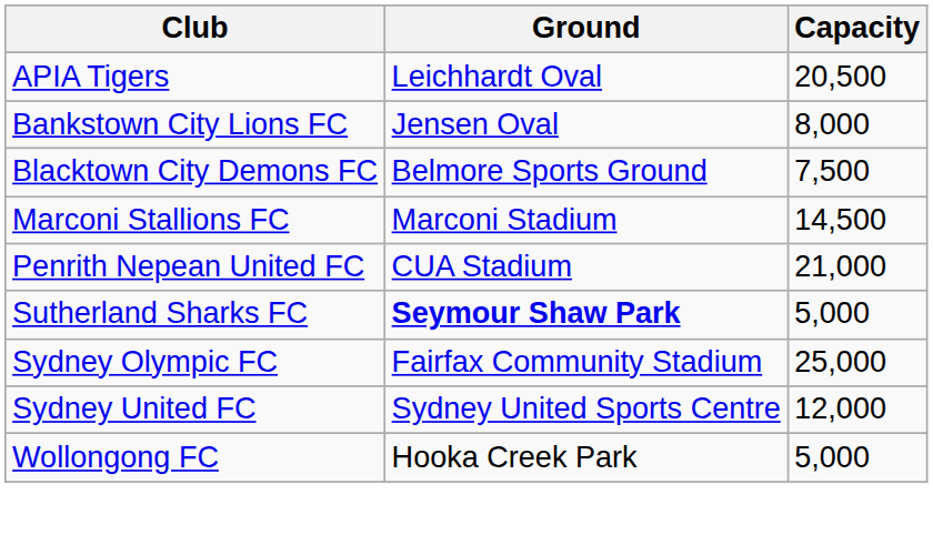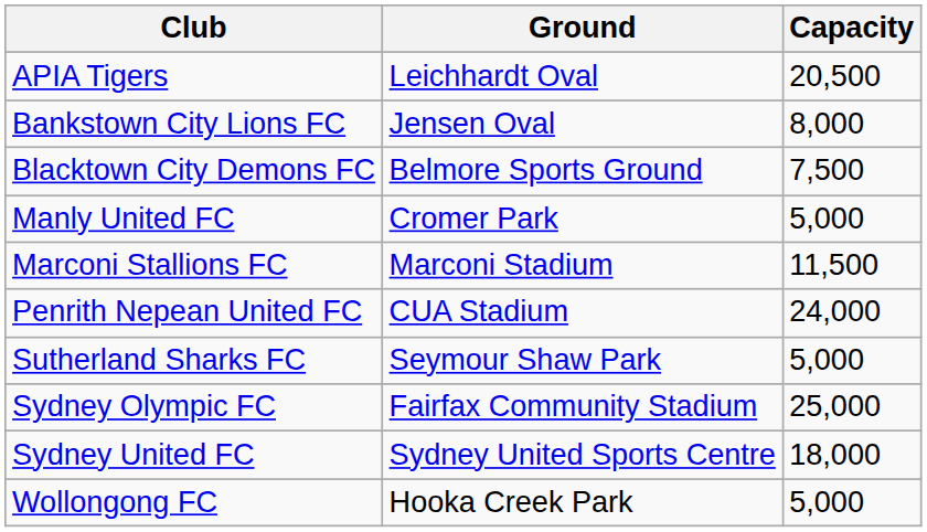+ row: Manly United FC | Cromer Park | 5,000
Marconi Stallions FC | Capacity: 14,500 -> 11,500
Penrith Nepean United FC | Capacity: 21,000 -> 24,000
Sutherland Sharks FC | Ground: bold -> normal
Sydney United FC | Capacity: 12,000 -> 18,000
